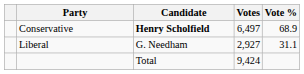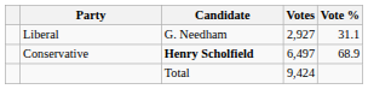rows swapped: Conservative <-> Liberal
